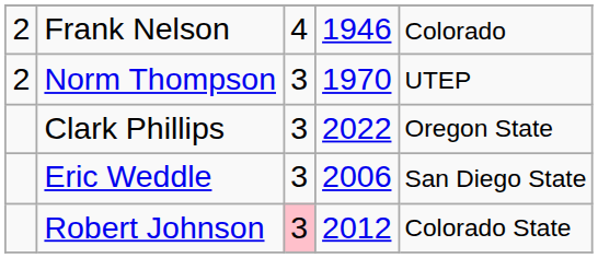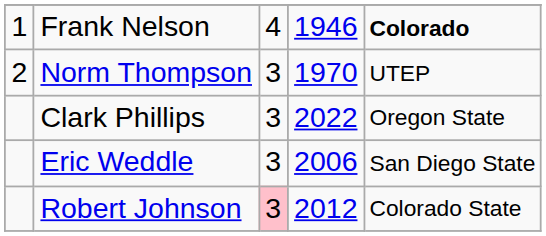Frank Nelson | column 1: 2 -> 1
Frank Nelson | column 5: normal -> bold
